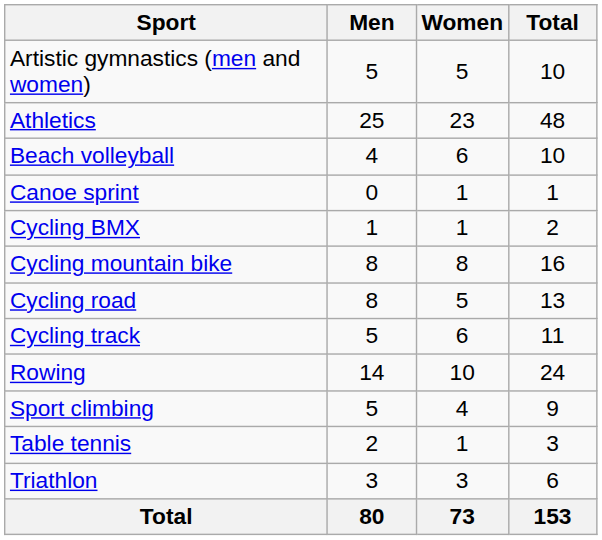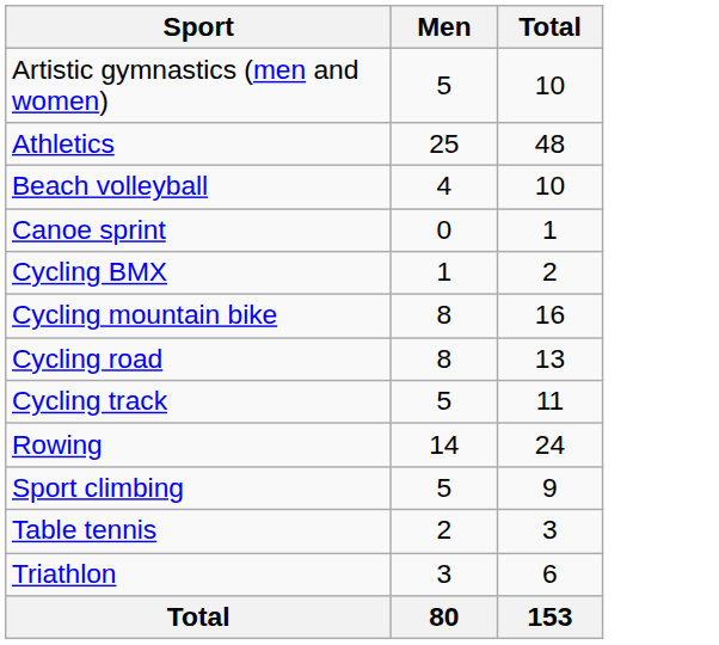- column: Women | 5 | 23 | 6 | 1 | 1 | 8 | 5 | 6 | 10 | 4 | 1 | 3 | 73
